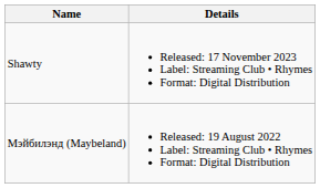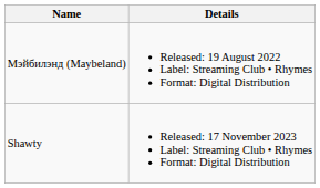rows swapped: Мэйбилэнд (Maybeland) <-> Shawty
